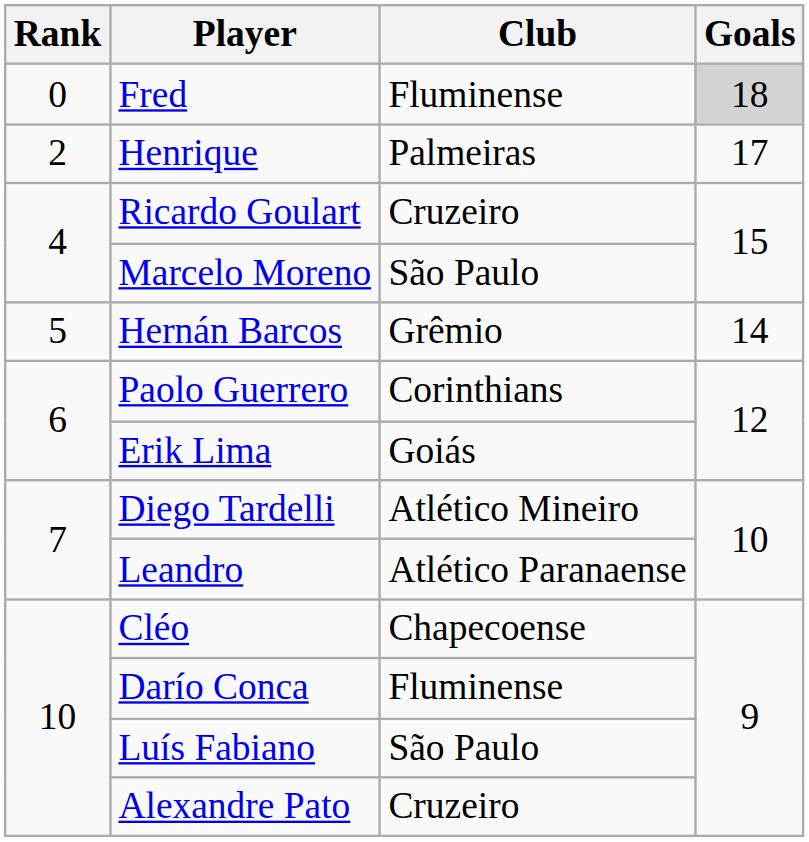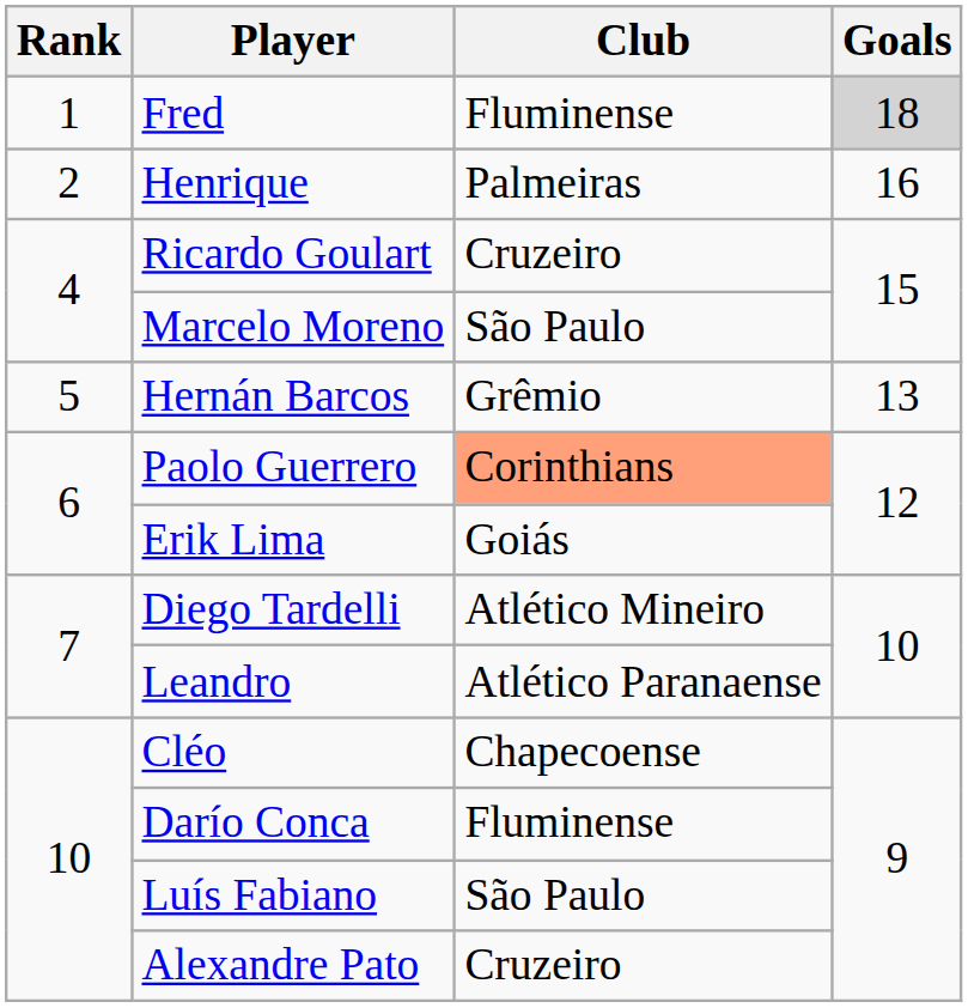Fred | Rank: 0 -> 1
Henrique | Goals: 17 -> 16
Hernán Barcos | Goals: 14 -> 13
Paolo Guerrero | Club: no background -> lightsalmon background
